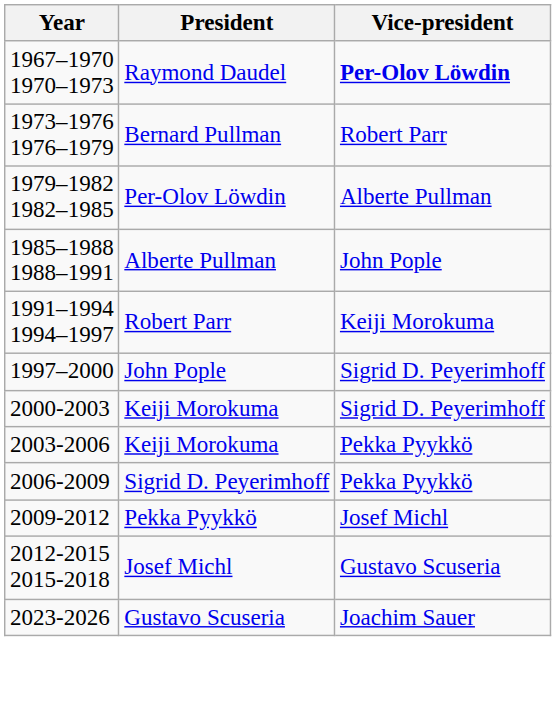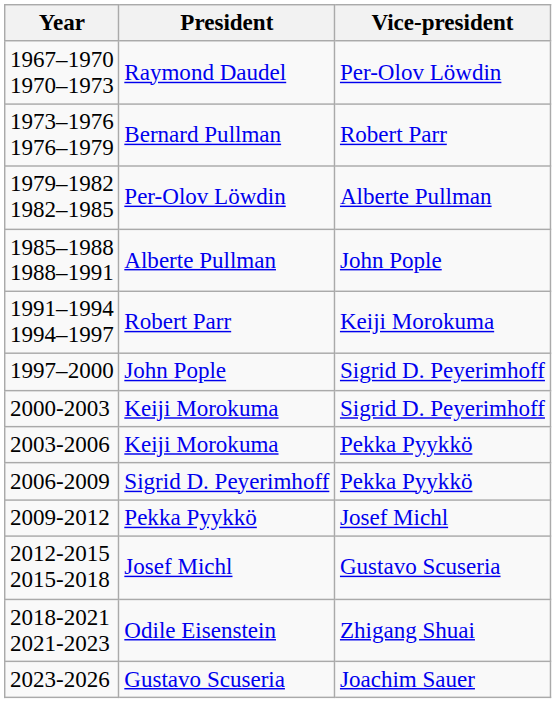Raymond Daudel | Vice-president: bold -> normal
+ row: 2018-2021 2021-2023 | Odile Eisenstein | Zhigang Shuai
